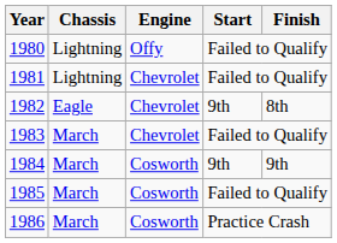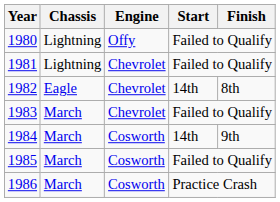1982 | Start: 9th -> 14th
1984 | Start: 9th -> 14th
